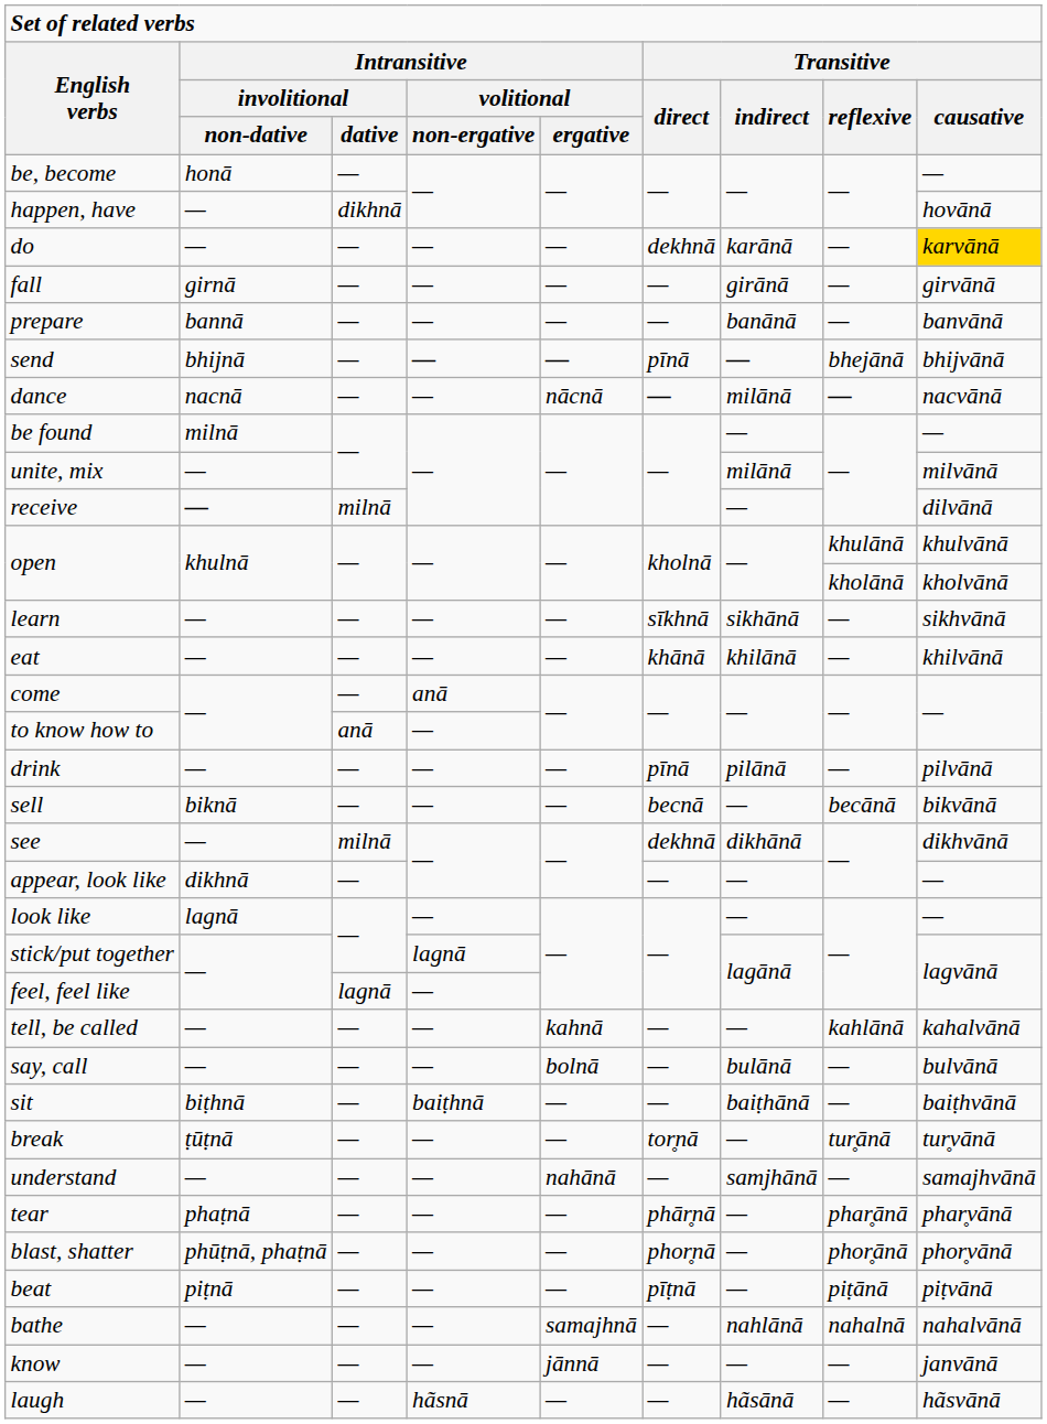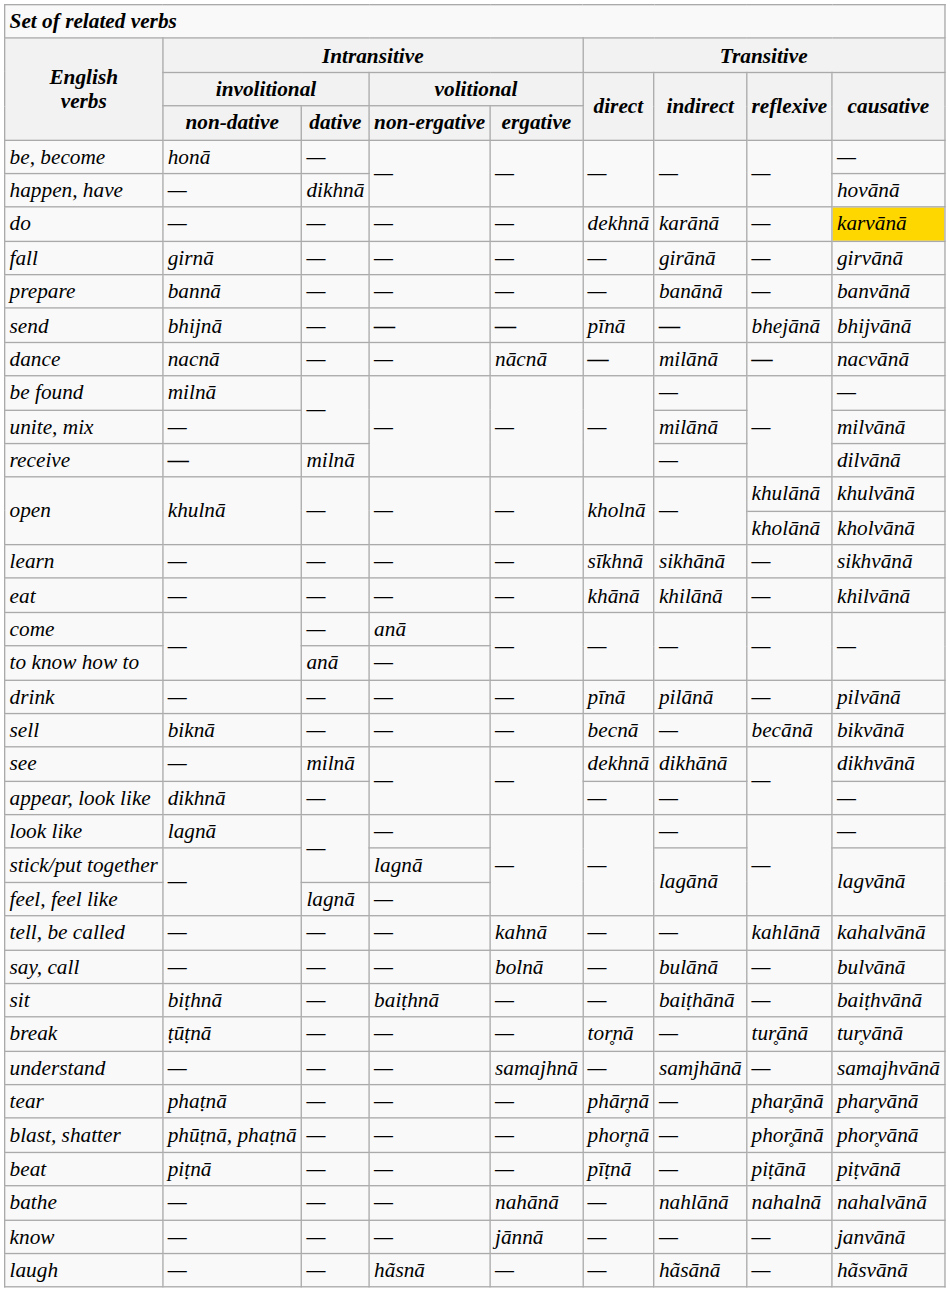understand | Intransitive / volitional / ergative: nahānā -> samajhnā
bathe | Intransitive / volitional / ergative: samajhnā -> nahānā
